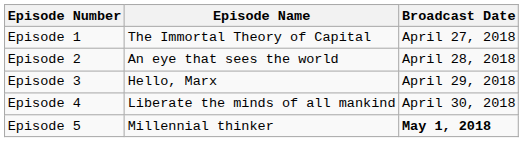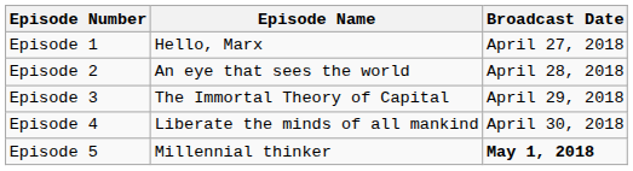Episode 1 | Episode Name: The Immortal Theory of Capital -> Hello, Marx
Episode 3 | Episode Name: Hello, Marx -> The Immortal Theory of Capital
